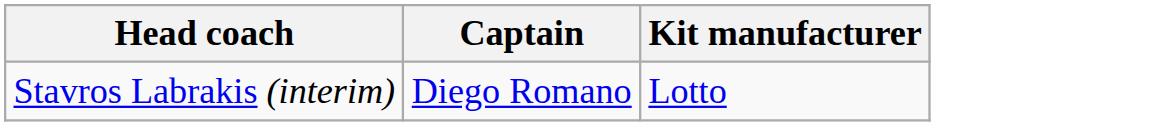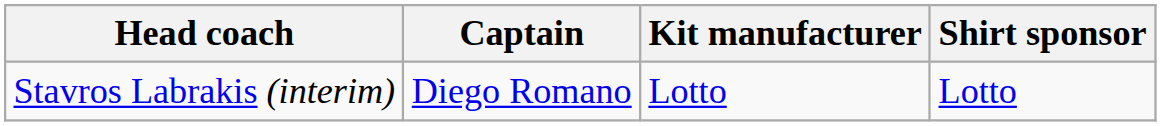+ column: Shirt sponsor | Lotto
